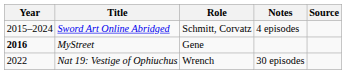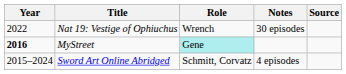rows swapped: Sword Art Online Abridged <-> Nat 19: Vestige of Ophiuchus
MyStreet | Role: no background -> paleturquoise background
